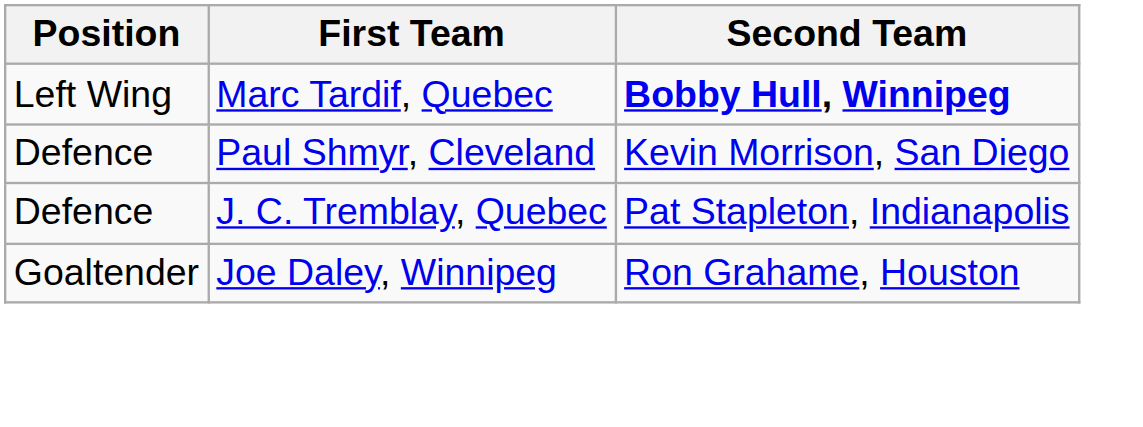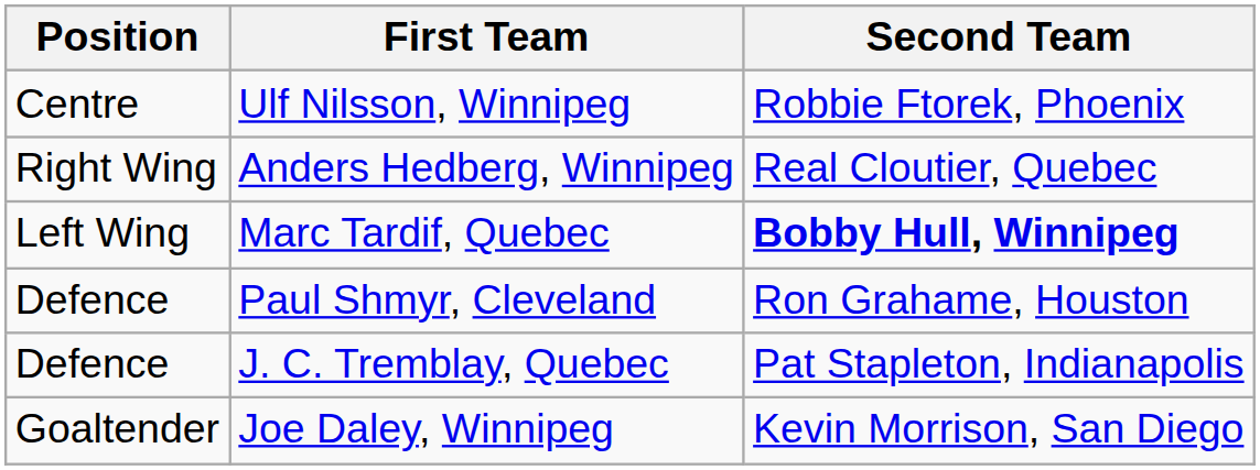+ row: Centre | Ulf Nilsson, Winnipeg | Robbie Ftorek, Phoenix
+ row: Right Wing | Anders Hedberg, Winnipeg | Real Cloutier, Quebec
Paul Shmyr, Cleveland | Second Team: Kevin Morrison, San Diego -> Ron Grahame, Houston
Joe Daley, Winnipeg | Second Team: Ron Grahame, Houston -> Kevin Morrison, San Diego
